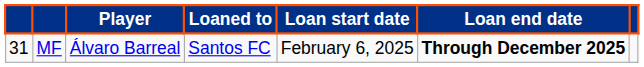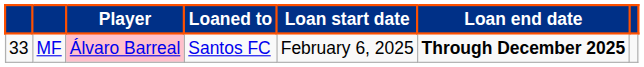MF | column 1: 31 -> 33
MF | Player: no background -> pink background
